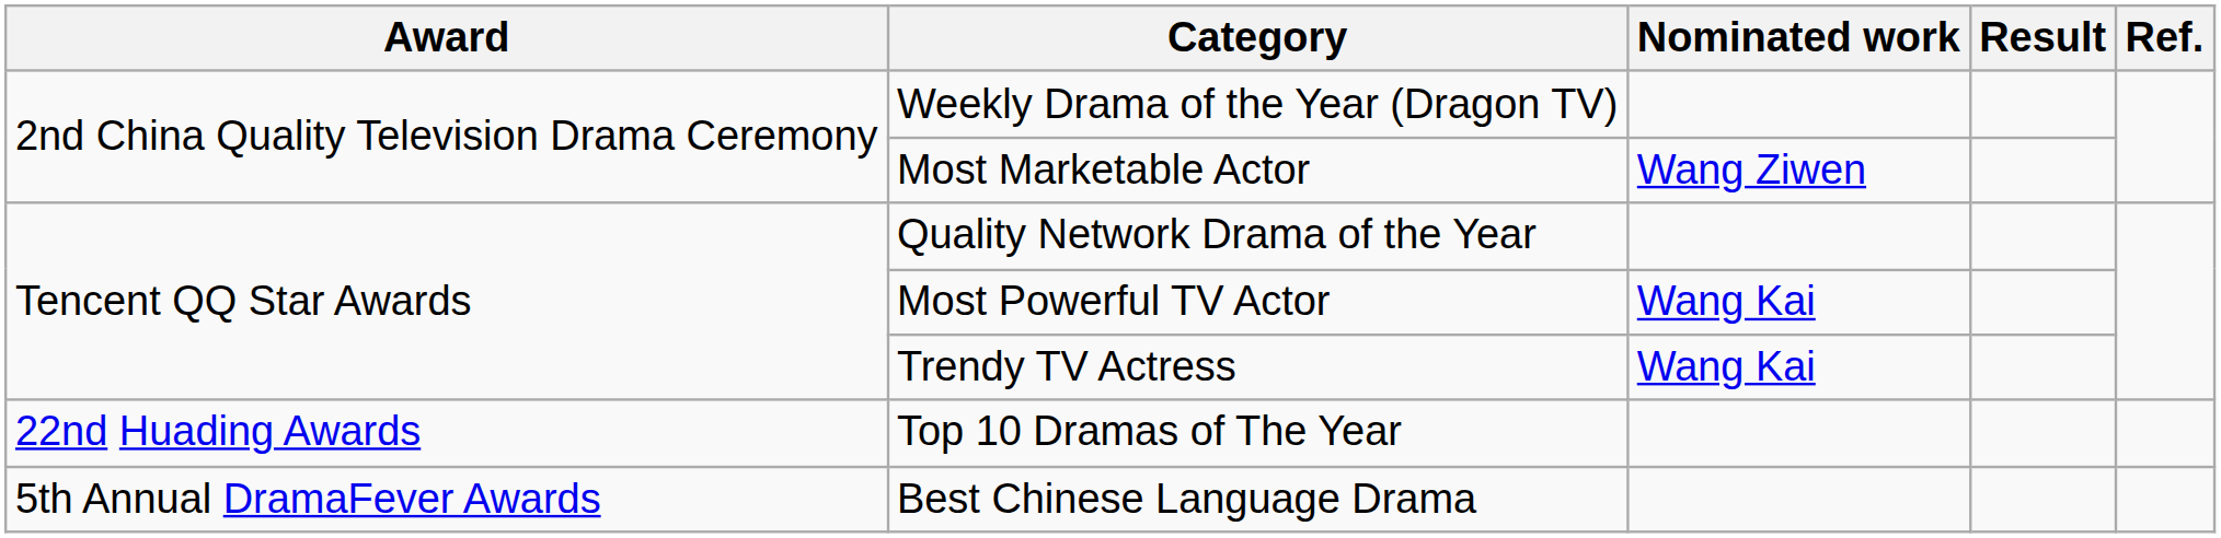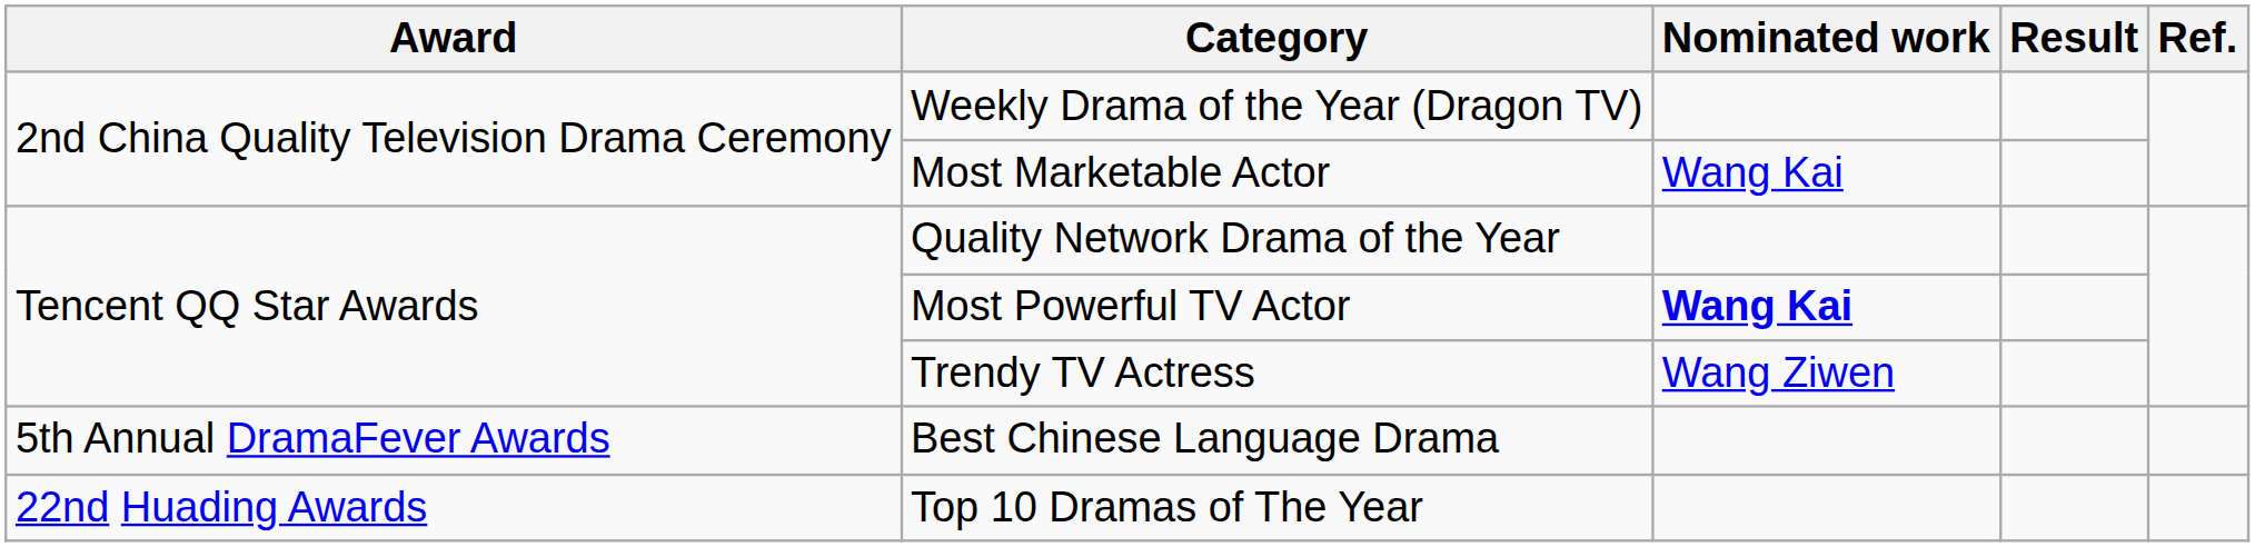Most Marketable Actor | Nominated work: Wang Ziwen -> Wang Kai
Most Powerful TV Actor | Nominated work: normal -> bold
Trendy TV Actress | Nominated work: Wang Kai -> Wang Ziwen
rows swapped: Top 10 Dramas of The Year <-> Best Chinese Language Drama
